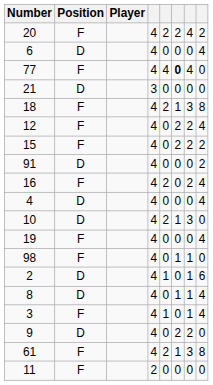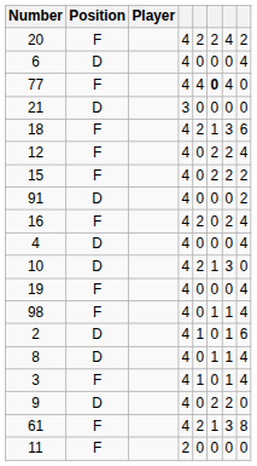18 | column 8: 8 -> 6
98 | column 8: 0 -> 4
